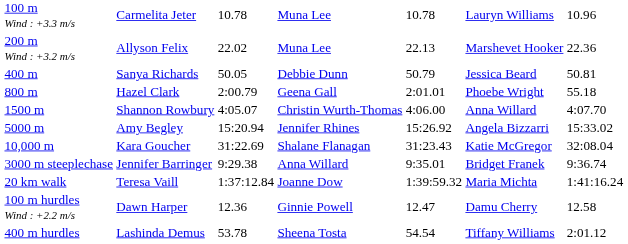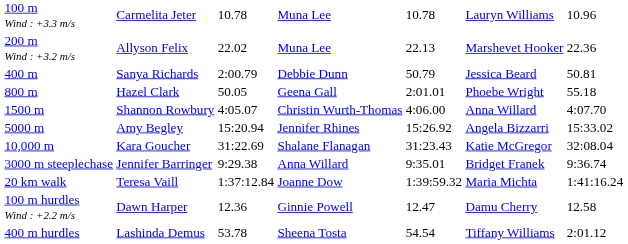400 m | column 3: 50.05 -> 2:00.79
800 m | column 3: 2:00.79 -> 50.05
